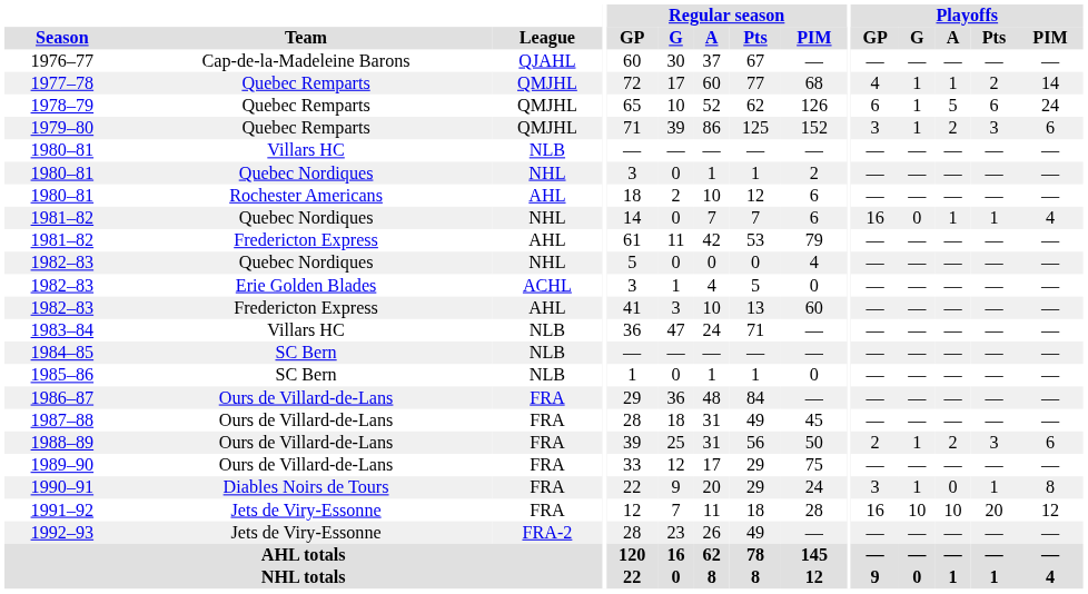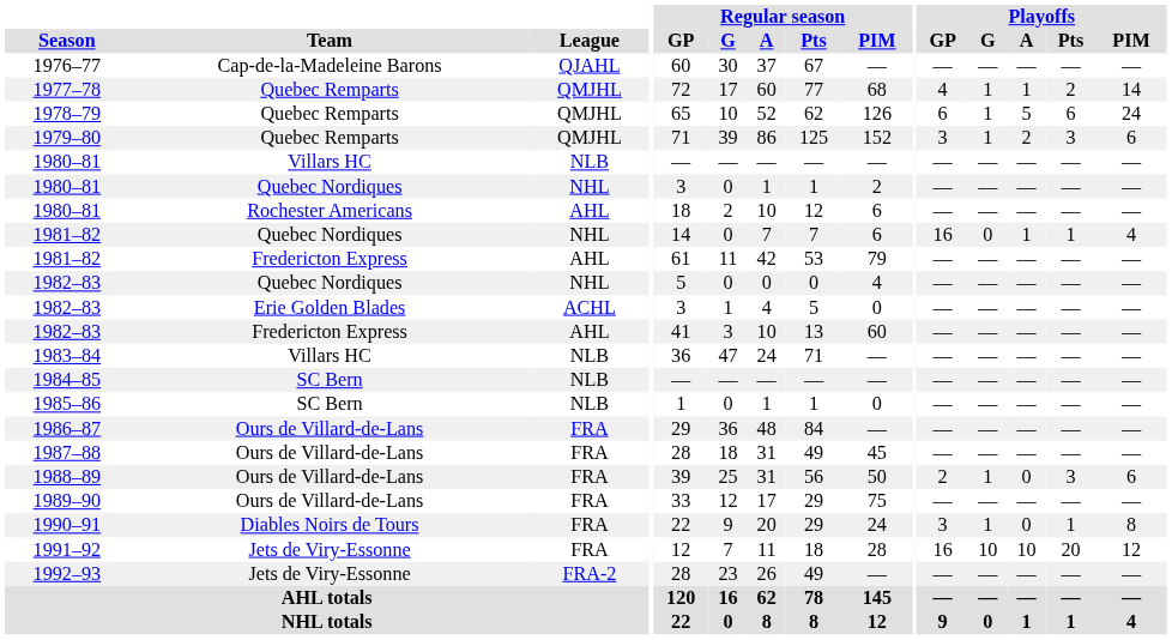1988–89 | Playoffs / A: 2 -> 0
